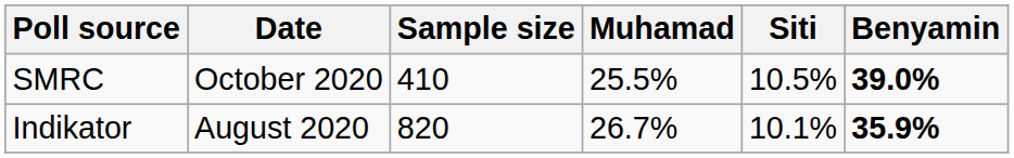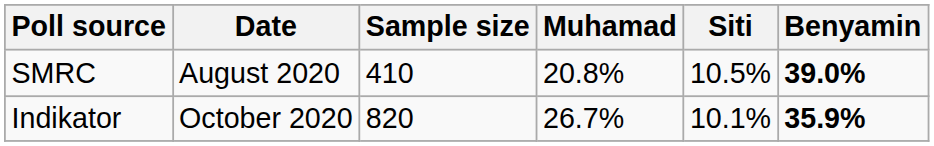SMRC | Date: October 2020 -> August 2020
SMRC | Muhamad: 25.5% -> 20.8%
Indikator | Date: August 2020 -> October 2020
